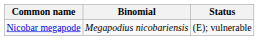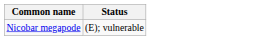- column: Binomial | Megapodius nicobariensis
